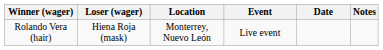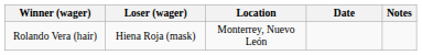- column: Event | Live event
